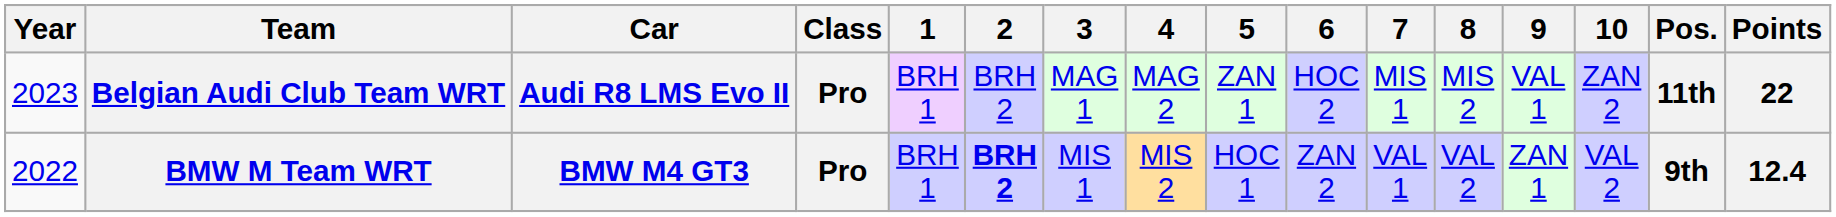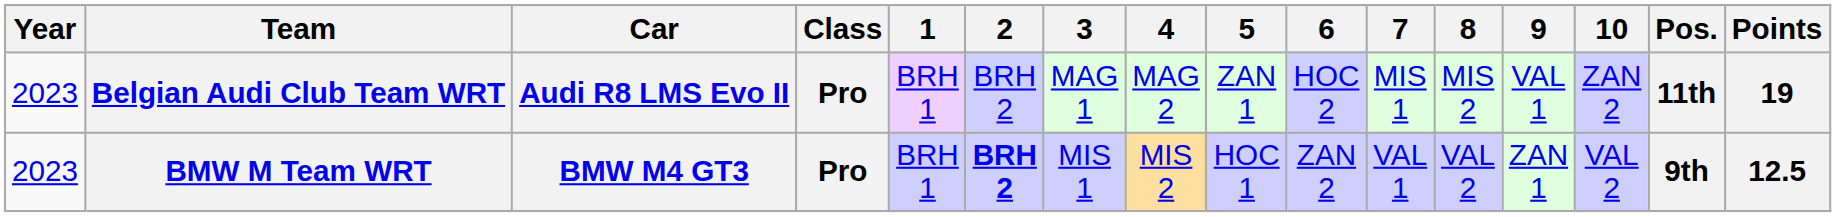Belgian Audi Club Team WRT | Points: 22 -> 19
BMW M Team WRT | Year: 2022 -> 2023
BMW M Team WRT | Points: 12.4 -> 12.5
